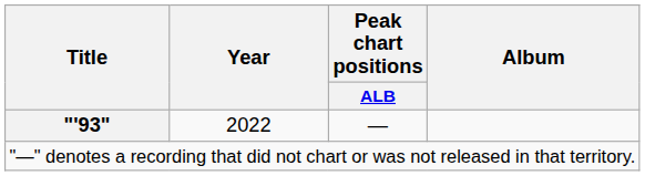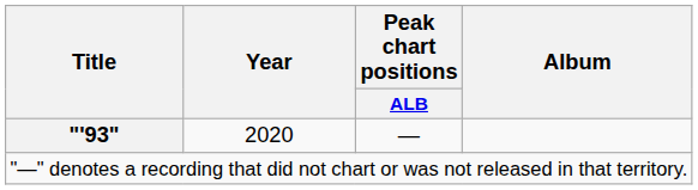"'93" | Year: 2022 -> 2020
